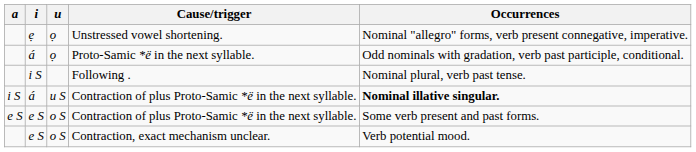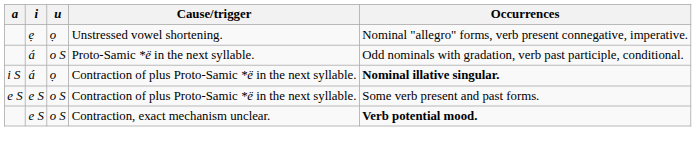Proto-Samic *ë in the next syllable. | u: ọ -> o S
- row: i S | Following . | Nominal plural, verb past tense.
á / Contraction of plus Proto-Samic *ë in the next syllable. | u: u S -> ọ
Contraction, exact mechanism unclear. | Occurrences: normal -> bold
